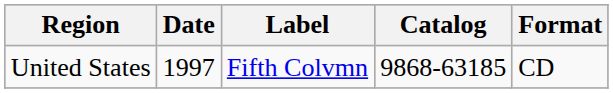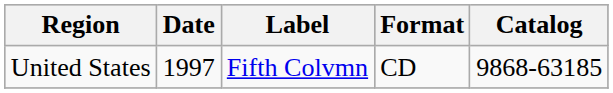columns swapped: Format <-> Catalog
